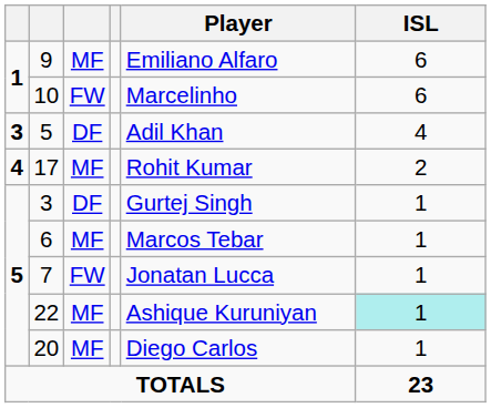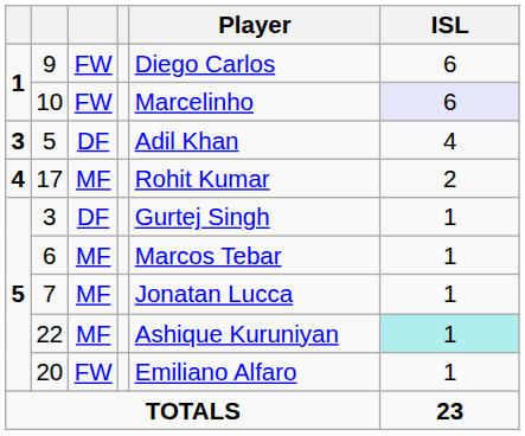9 | column 3: MF -> FW
9 | Player: Emiliano Alfaro -> Diego Carlos
10 | ISL: no background -> lavender background
7 | column 3: FW -> MF
20 | column 3: MF -> FW
20 | Player: Diego Carlos -> Emiliano Alfaro
